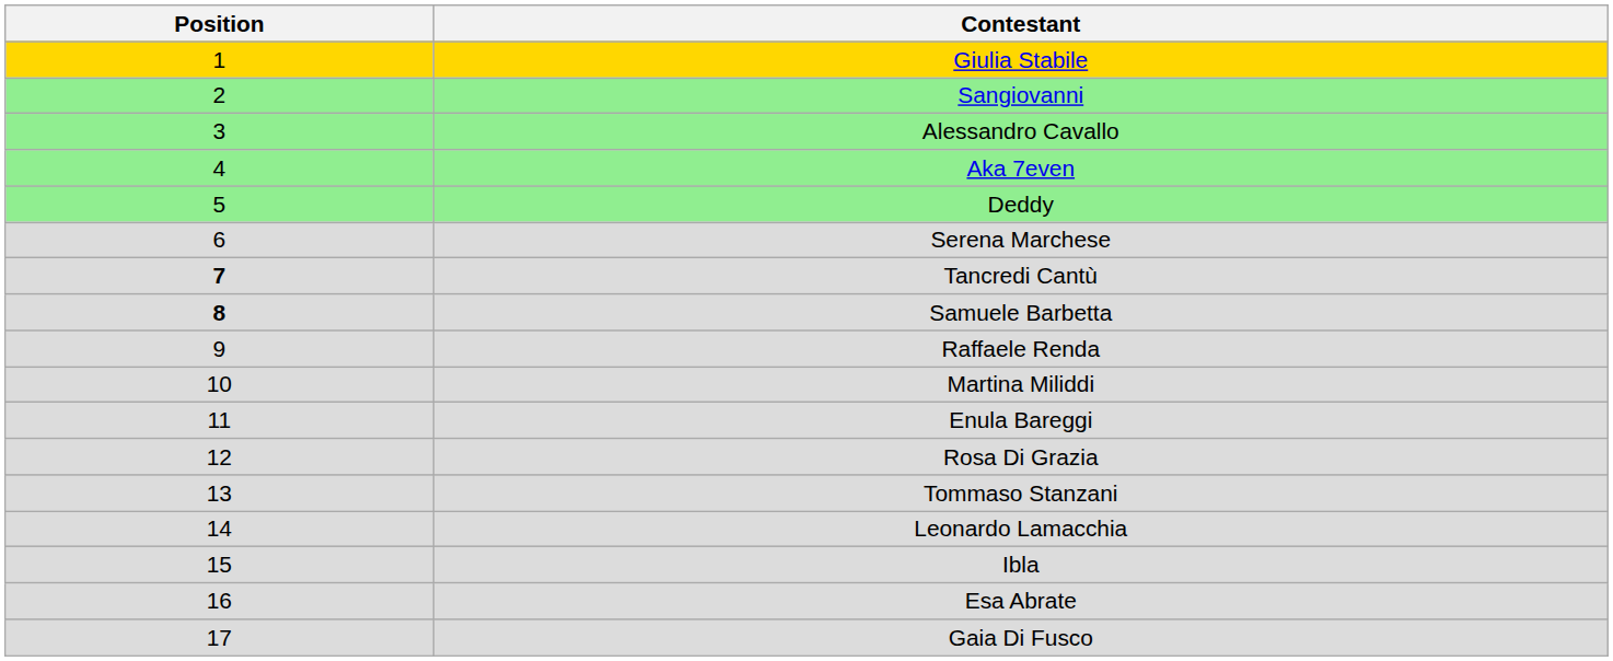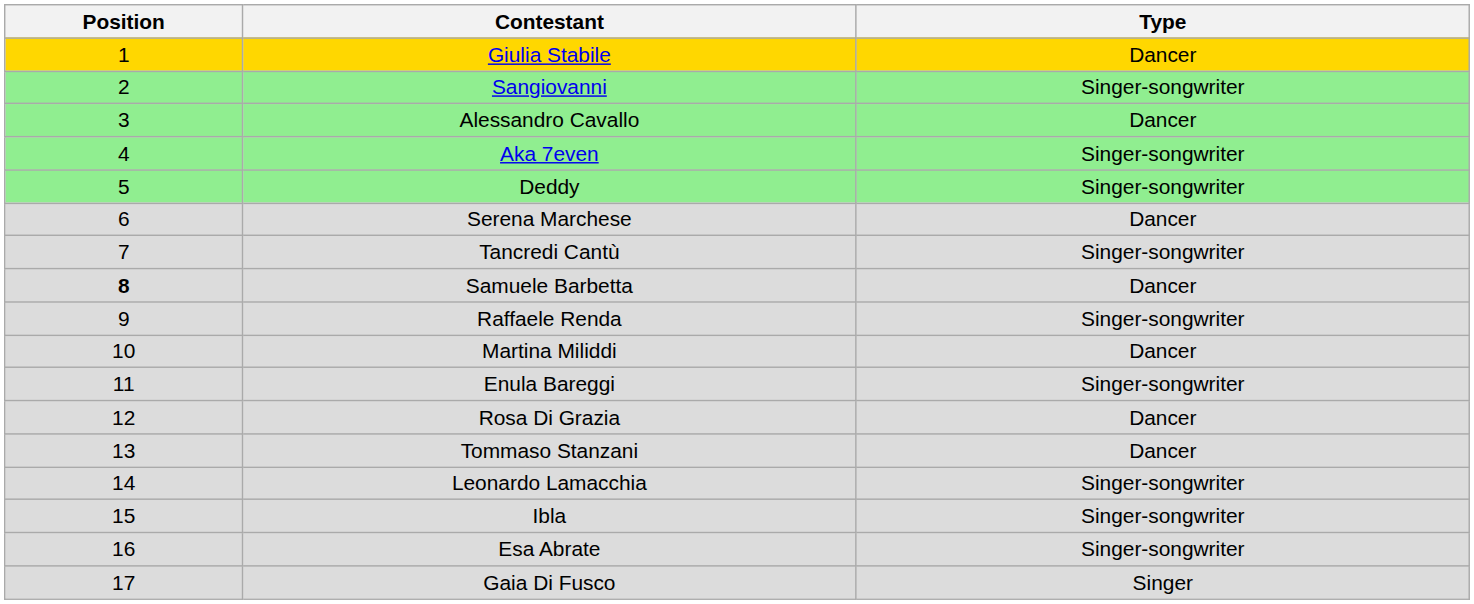+ column: Type | Dancer | Singer-songwriter | Dancer | Singer-songwriter | Singer-songwriter | Dancer | Singer-songwriter | Dancer | Singer-songwriter | Dancer | Singer-songwriter | Dancer | Dancer | Singer-songwriter | Singer-songwriter | Singer-songwriter | Singer
Tancredi Cantù | Position: bold -> normal
